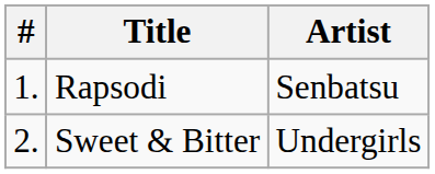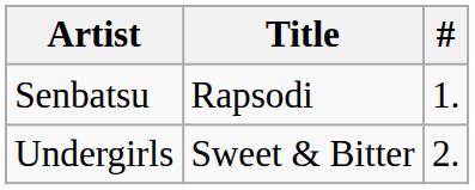columns swapped: # <-> Artist
